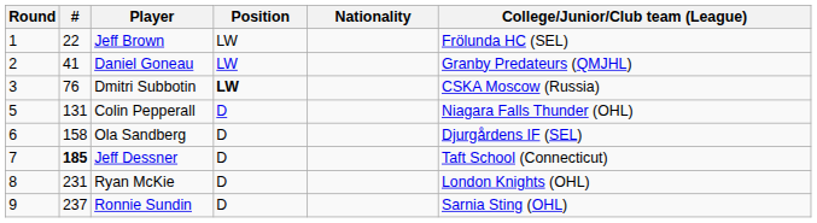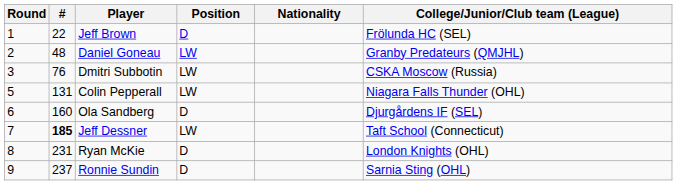Jeff Brown | Position: LW -> D
Daniel Goneau | #: 41 -> 48
Dmitri Subbotin | Position: bold -> normal
Colin Pepperall | Position: D -> LW
Ola Sandberg | #: 158 -> 160
Jeff Dessner | Position: D -> LW
